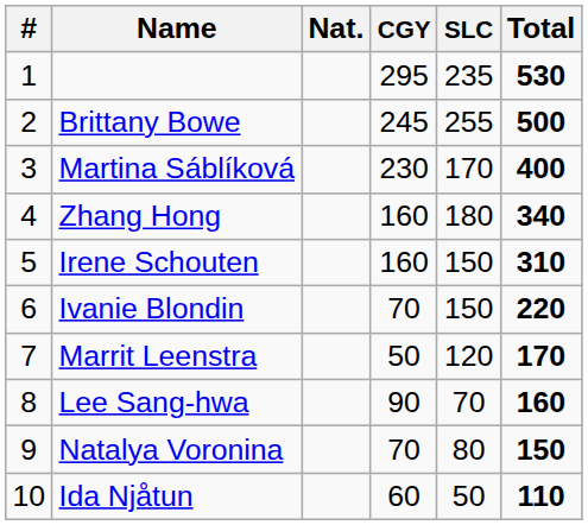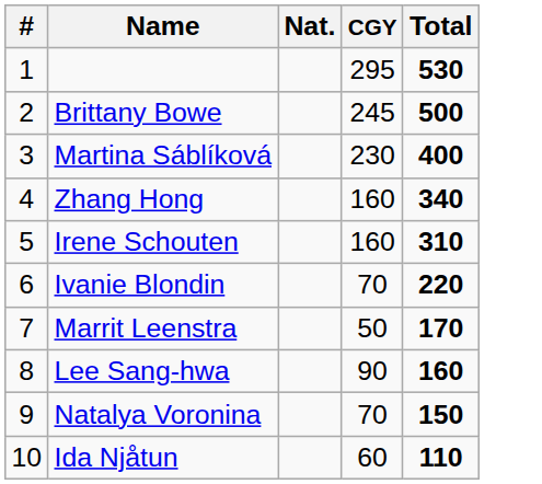- column: SLC | 235 | 255 | 170 | 180 | 150 | 150 | 120 | 70 | 80 | 50
